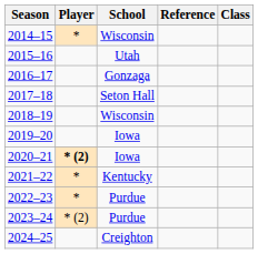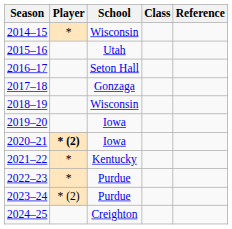columns swapped: Class <-> Reference
2016–17 | School: Gonzaga -> Seton Hall
2017–18 | School: Seton Hall -> Gonzaga
